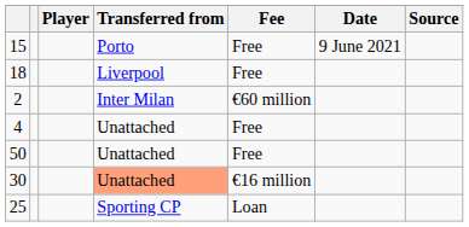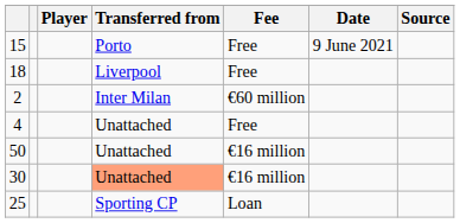50 | Fee: Free -> €16 million
